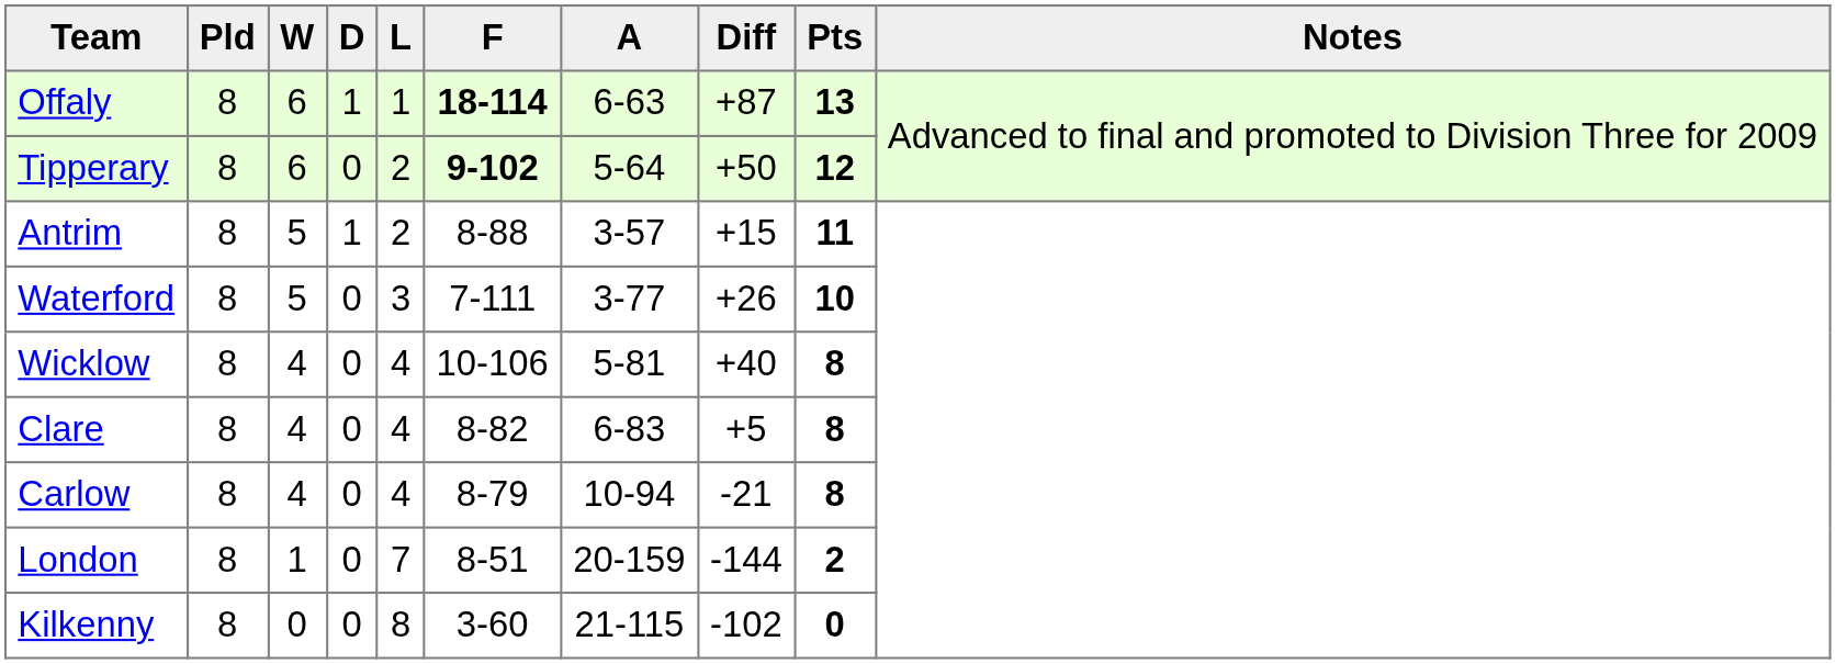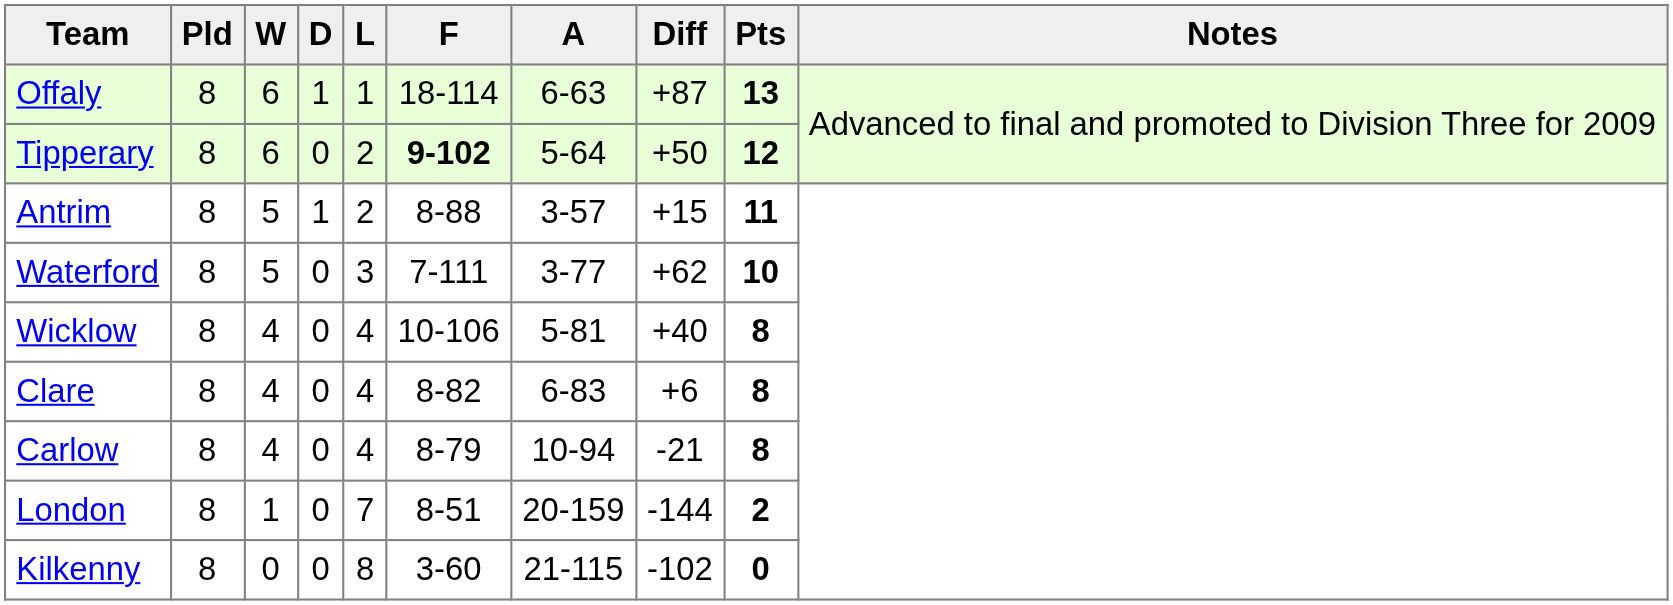Offaly | F: bold -> normal
Waterford | Diff: +26 -> +62
Clare | Diff: +5 -> +6
